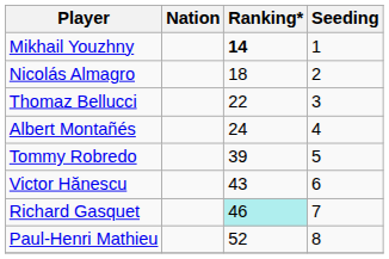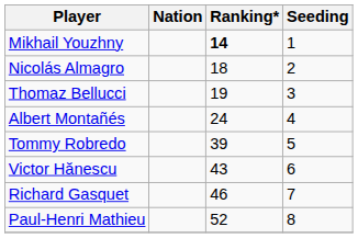Thomaz Bellucci | Ranking*: 22 -> 19
Richard Gasquet | Ranking*: paleturquoise background -> no background
